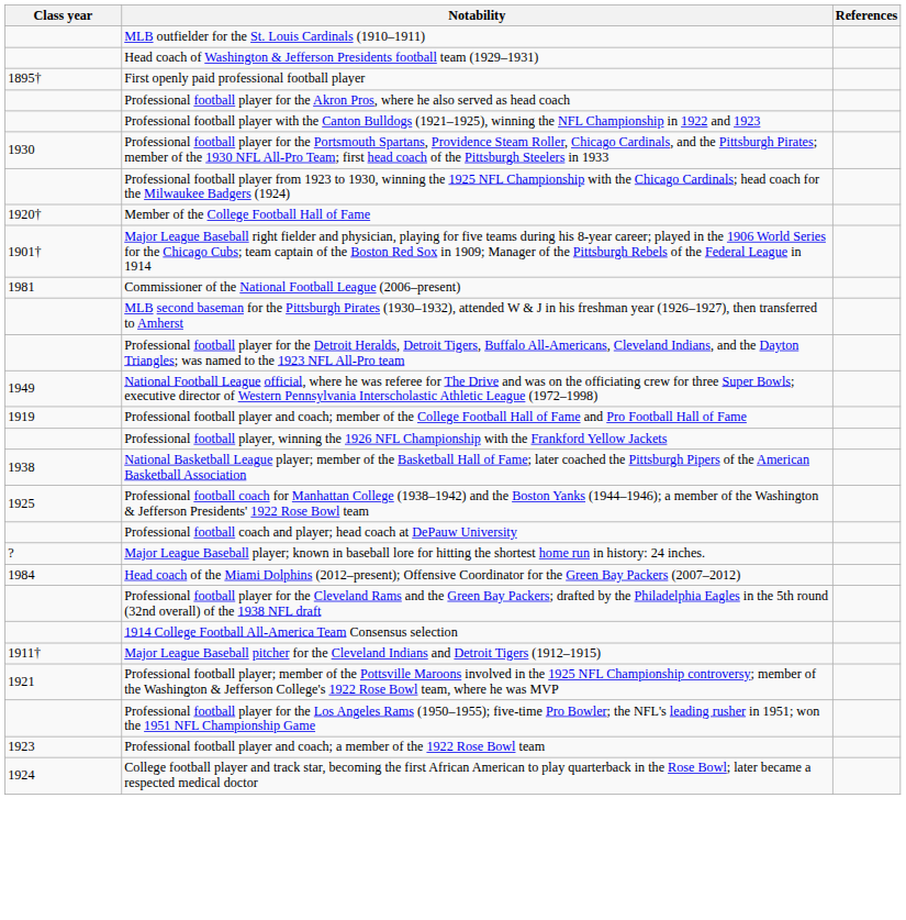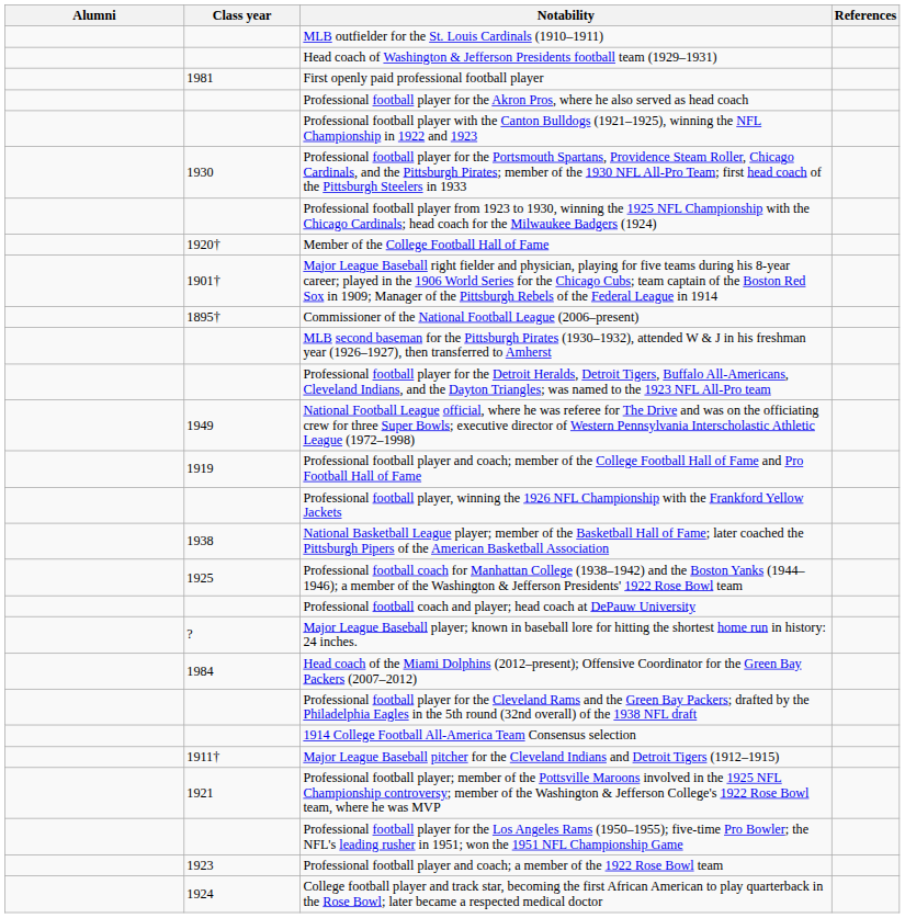+ column: Alumni
First openly paid professional football player | Class year: 1895† -> 1981
Commissioner of the National Football League (2006–present) | Class year: 1981 -> 1895†
